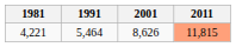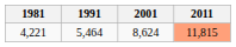4,221 | 2001: 8,626 -> 8,624
